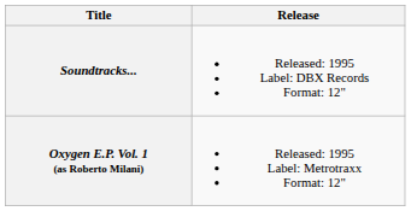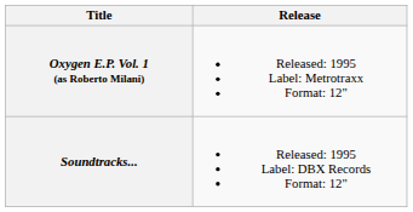rows swapped: Oxygen E.P. Vol. 1 (as Roberto Milani) <-> Soundtracks...
